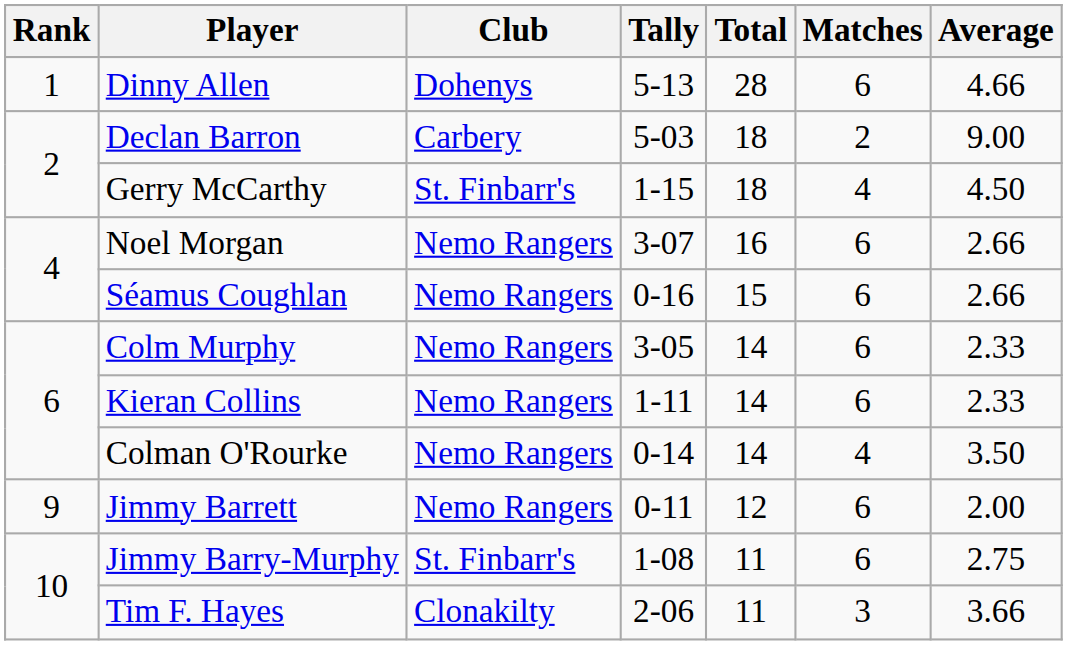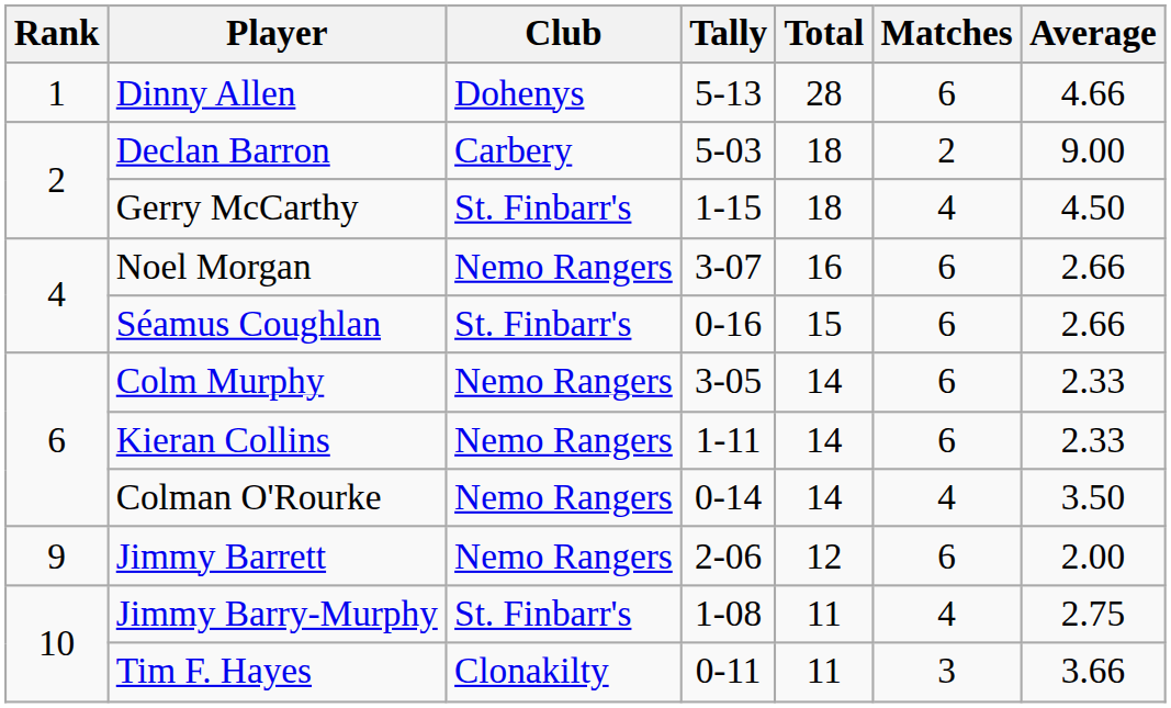Séamus Coughlan | Club: Nemo Rangers -> St. Finbarr's
Jimmy Barrett | Tally: 0-11 -> 2-06
Jimmy Barry-Murphy | Matches: 6 -> 4
Tim F. Hayes | Tally: 2-06 -> 0-11
